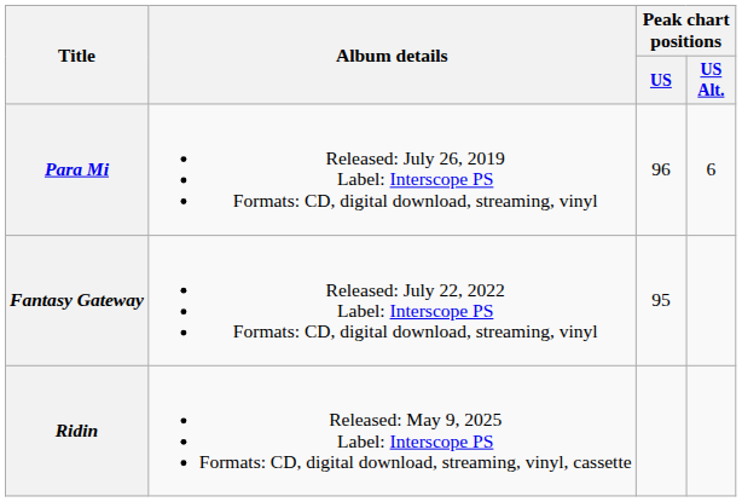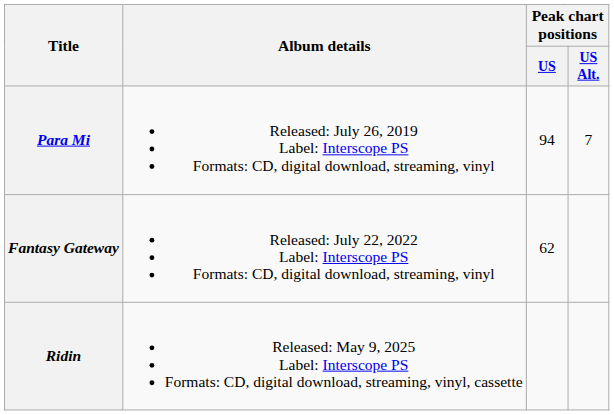Para Mi | Peak chart positions / US: 96 -> 94
Para Mi | Peak chart positions / US Alt.: 6 -> 7
Fantasy Gateway | Peak chart positions / US: 95 -> 62
